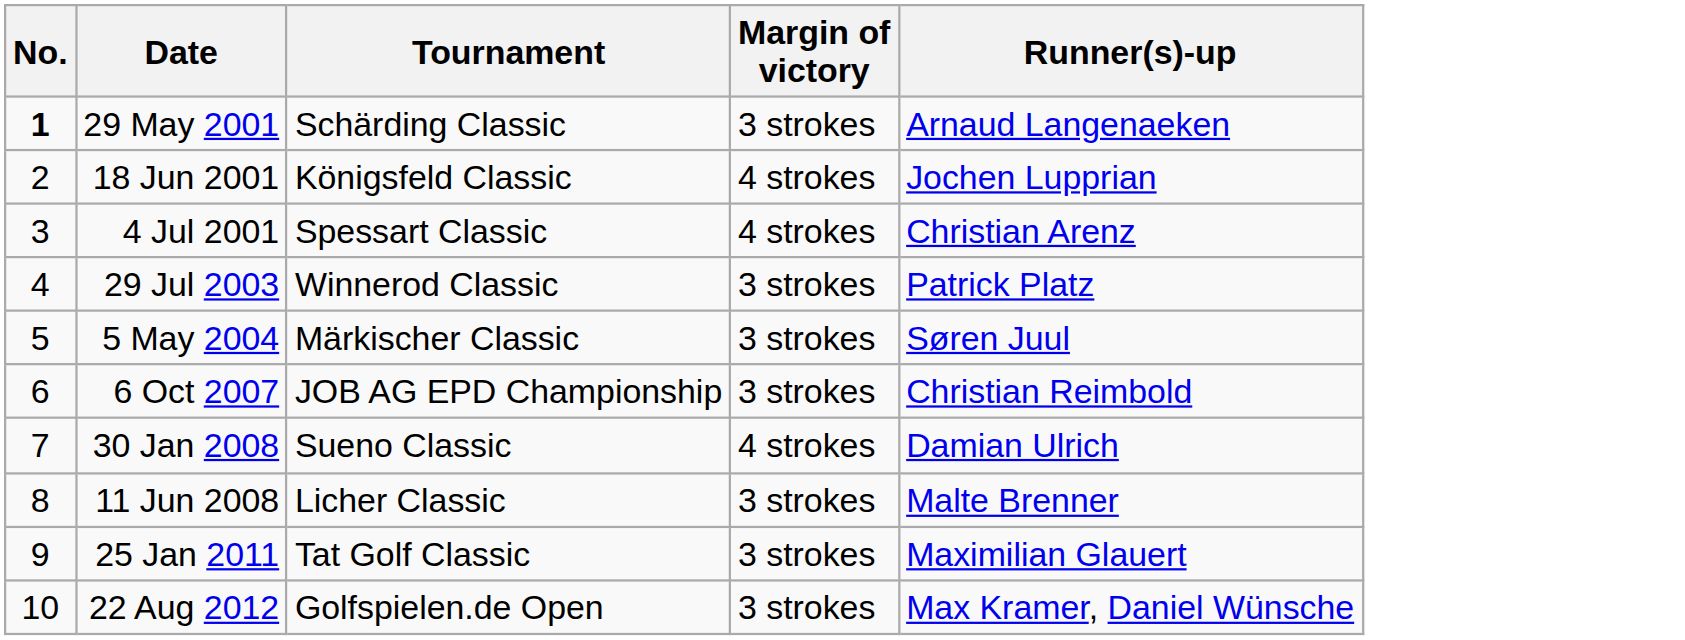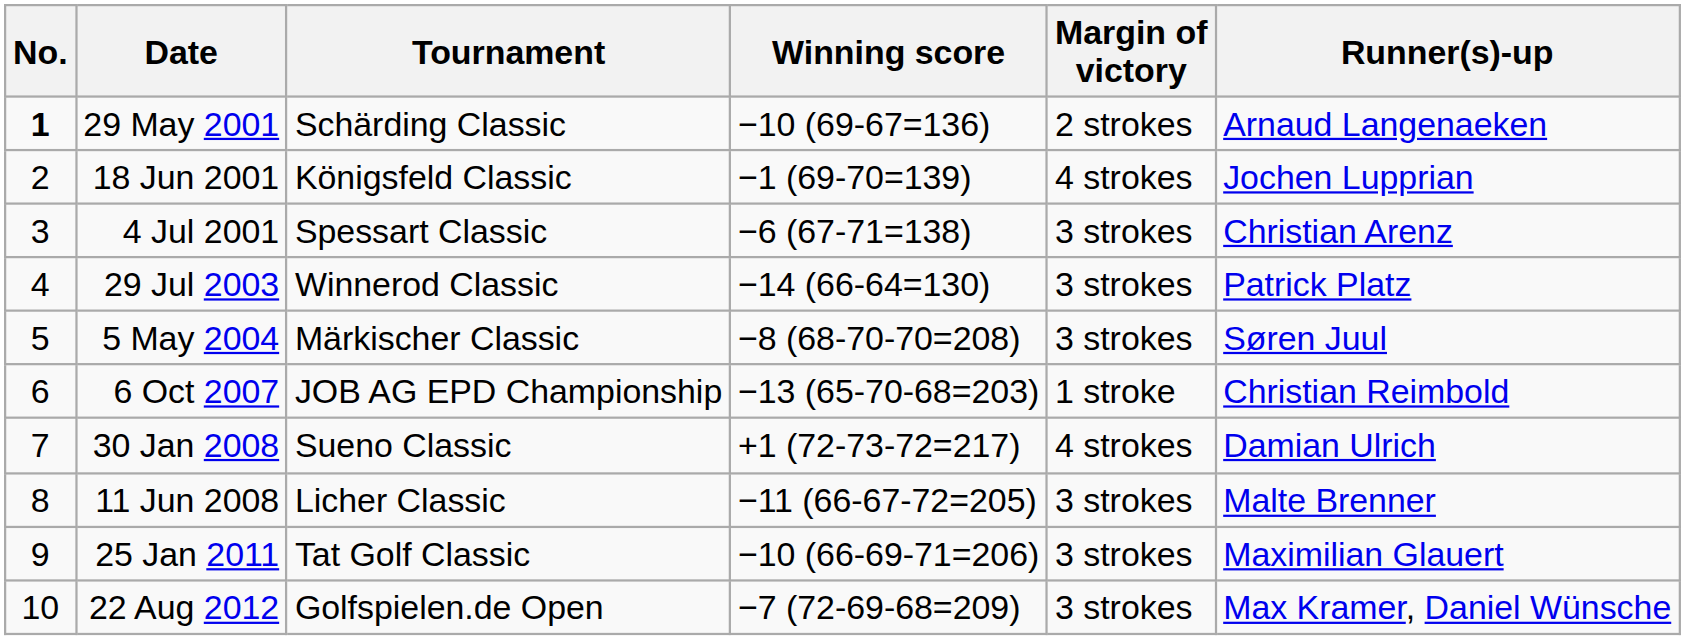+ column: Winning score | −10 (69-67=136) | −1 (69-70=139) | −6 (67-71=138) | −14 (66-64=130) | −8 (68-70-70=208) | −13 (65-70-68=203) | +1 (72-73-72=217) | −11 (66-67-72=205) | −10 (66-69-71=206) | −7 (72-69-68=209)
29 May 2001 | Margin of victory: 3 strokes -> 2 strokes
4 Jul 2001 | Margin of victory: 4 strokes -> 3 strokes
6 Oct 2007 | Margin of victory: 3 strokes -> 1 stroke
